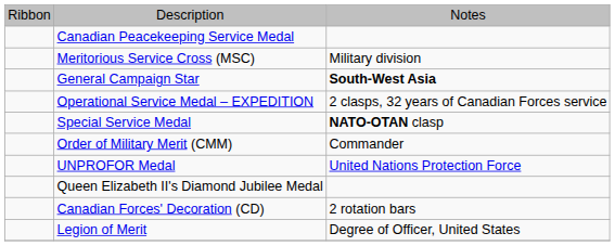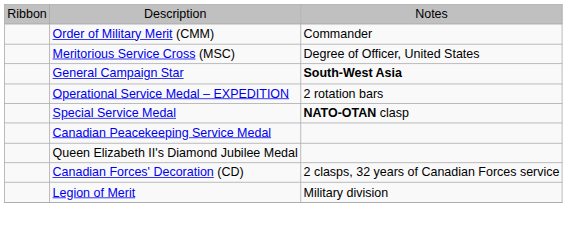rows swapped: Order of Military Merit (CMM) <-> Canadian Peacekeeping Service Medal
Meritorious Service Cross (MSC) | column 3: Military division -> Degree of Officer, United States
Operational Service Medal – EXPEDITION | column 3: 2 clasps, 32 years of Canadian Forces service -> 2 rotation bars
- row: UNPROFOR Medal | United Nations Protection Force
Canadian Forces' Decoration (CD) | column 3: 2 rotation bars -> 2 clasps, 32 years of Canadian Forces service
Legion of Merit | column 3: Degree of Officer, United States -> Military division
